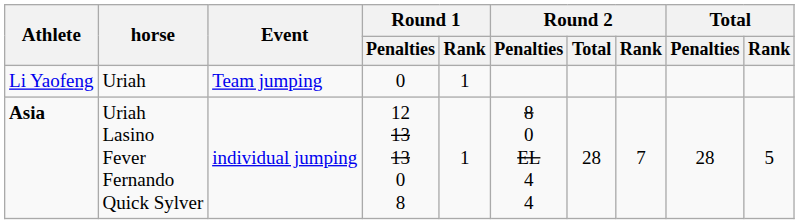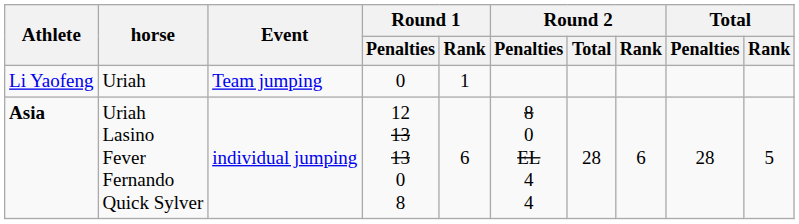Asia | Round 1 / Rank: 1 -> 6
Asia | Round 2 / Rank: 7 -> 6
